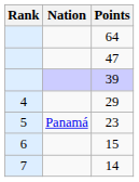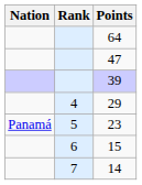columns swapped: Rank <-> Nation
